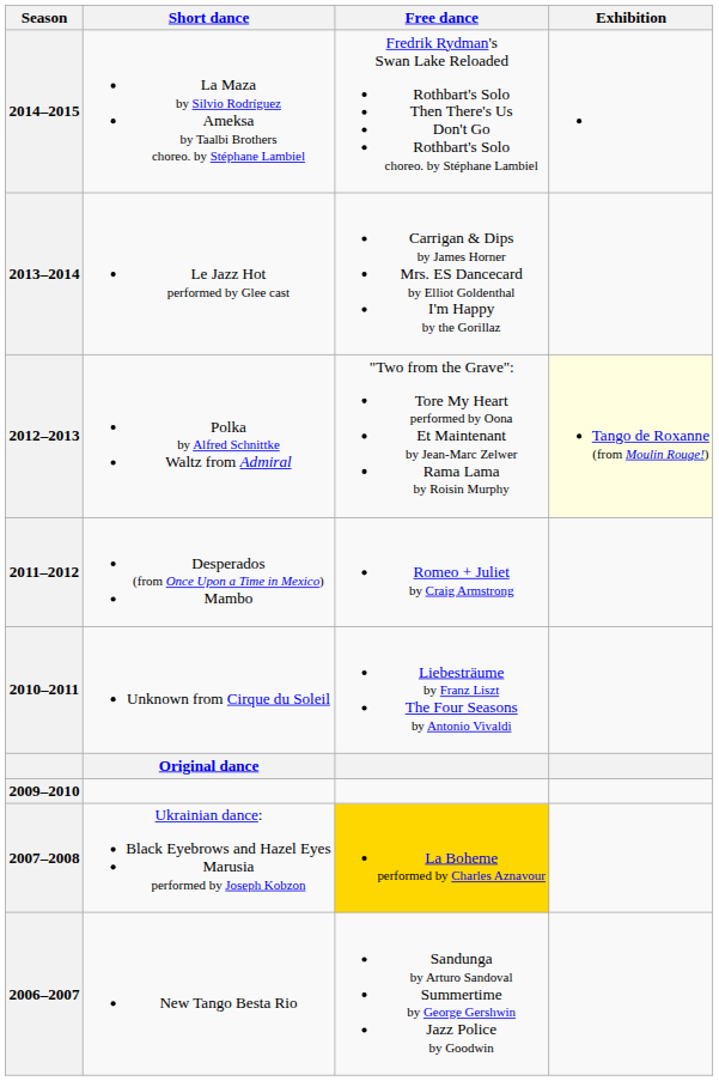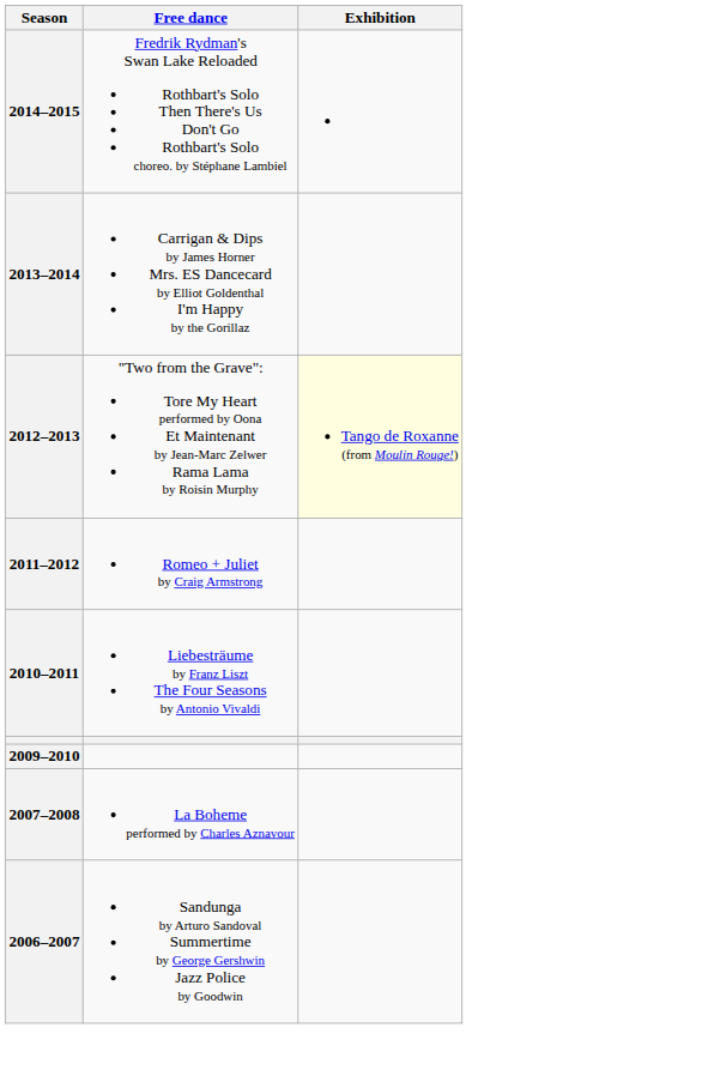- column: Short dance | La Maza by Silvio Rodríguez Ameksa by Taalbi Brothers choreo. by Stéphane Lambiel | Le Jazz Hot performed by Glee cast | Polka by Alfred Schnittke Waltz from Admiral | Desperados (from Once Upon a Time in Mexico) Mambo | Unknown from Cirque du Soleil | Original dance | Ukrainian dance: Black Eyebrows and Hazel Eyes Marusia performed by Joseph Kobzon | New Tango Besta Rio
2007–2008 | Free dance: gold background -> no background
